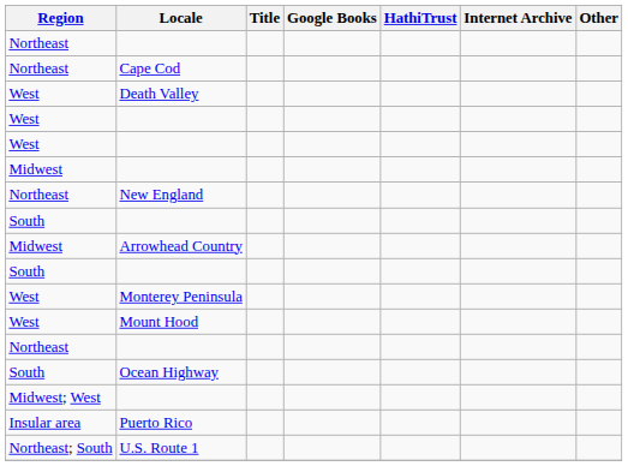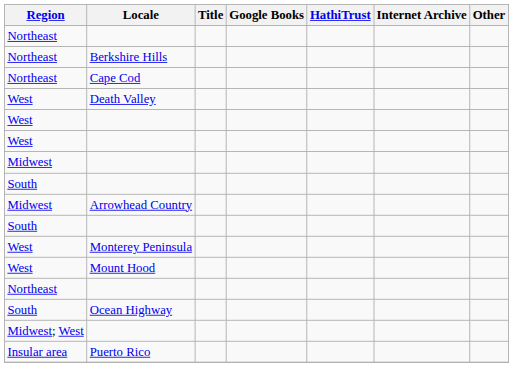+ row: Northeast | Berkshire Hills
- row: Northeast | New England
- row: Northeast; South | U.S. Route 1
